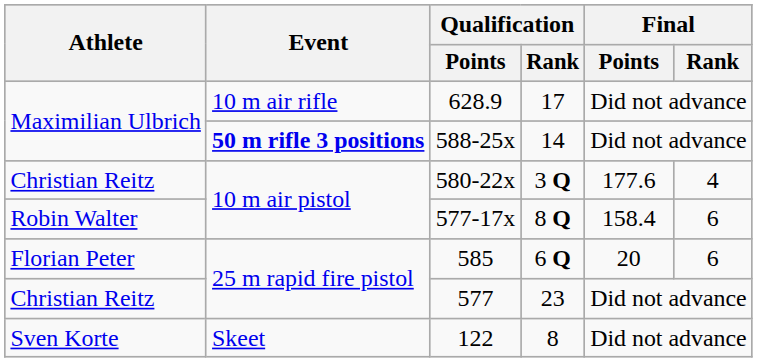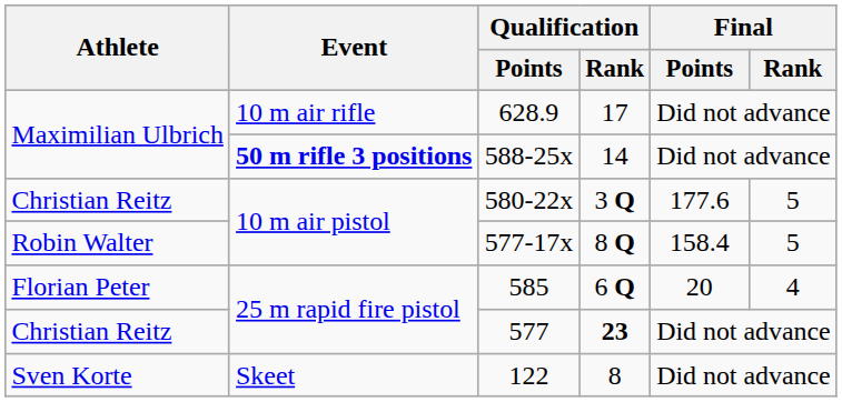580-22x | Final / Rank: 4 -> 5
577-17x | Final / Rank: 6 -> 5
585 | Final / Rank: 6 -> 4
577 | Qualification / Rank: normal -> bold
